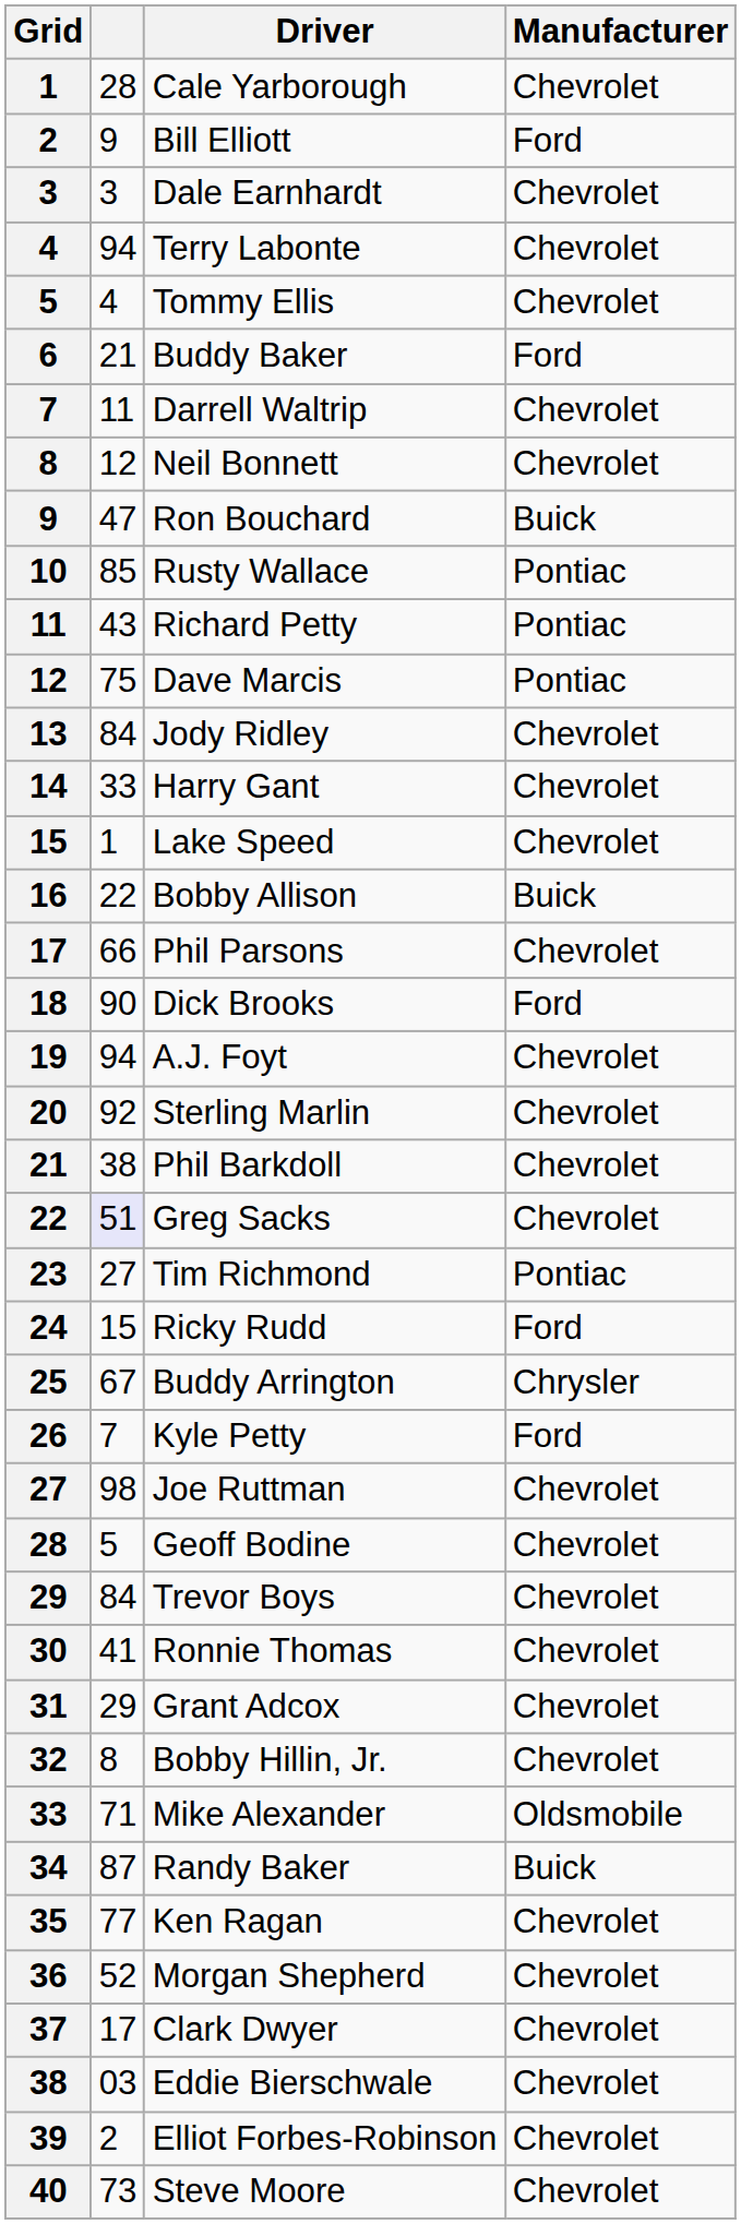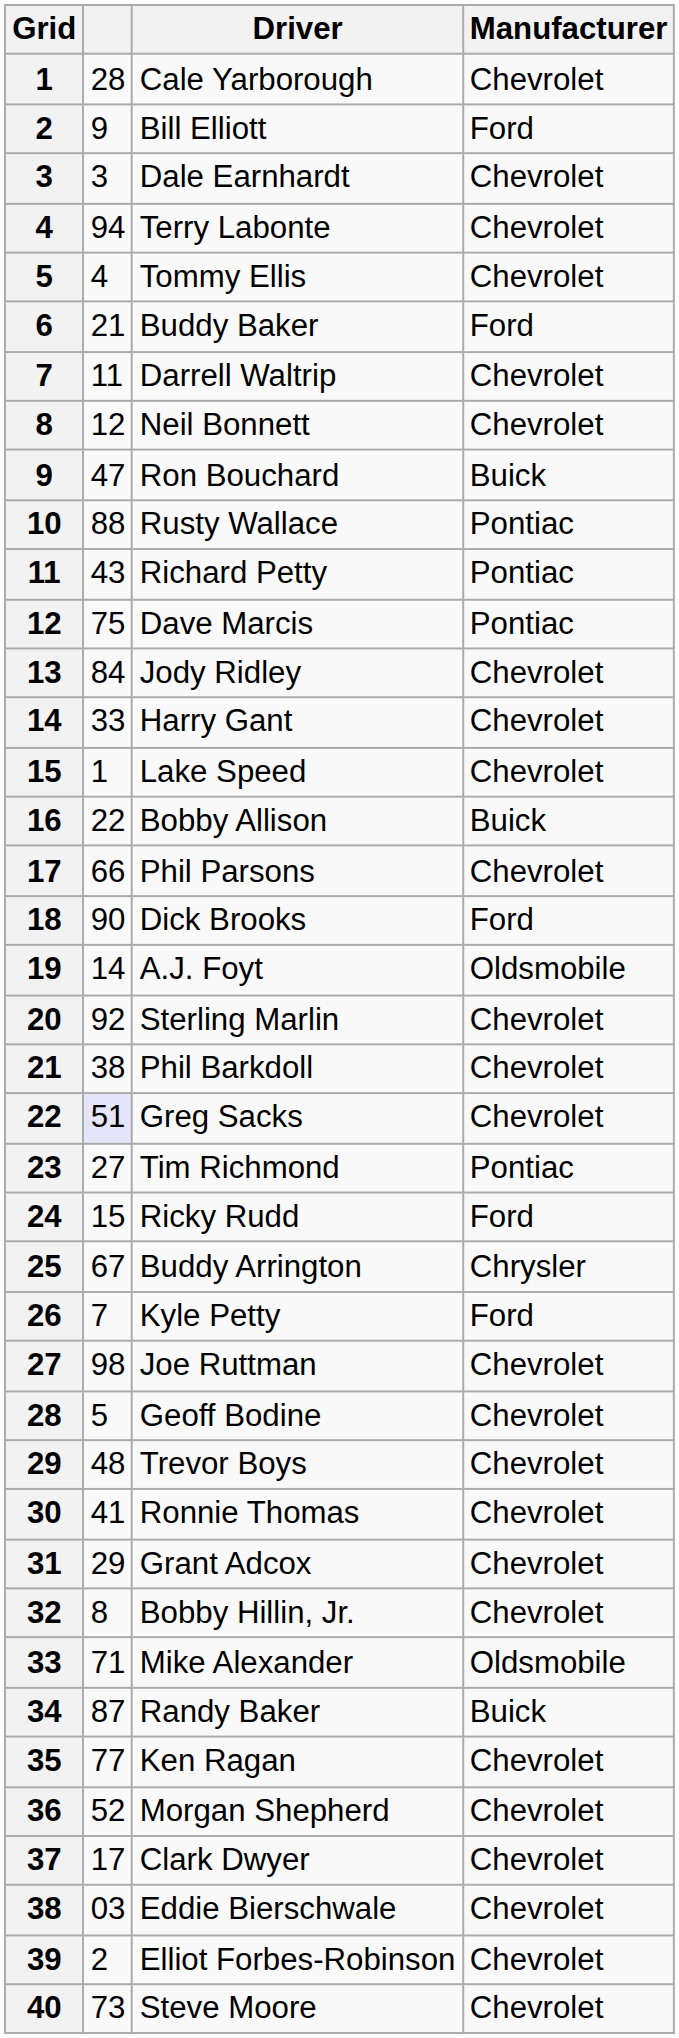Rusty Wallace | column 2: 85 -> 88
A.J. Foyt | column 2: 94 -> 14
A.J. Foyt | Manufacturer: Chevrolet -> Oldsmobile
Trevor Boys | column 2: 84 -> 48
